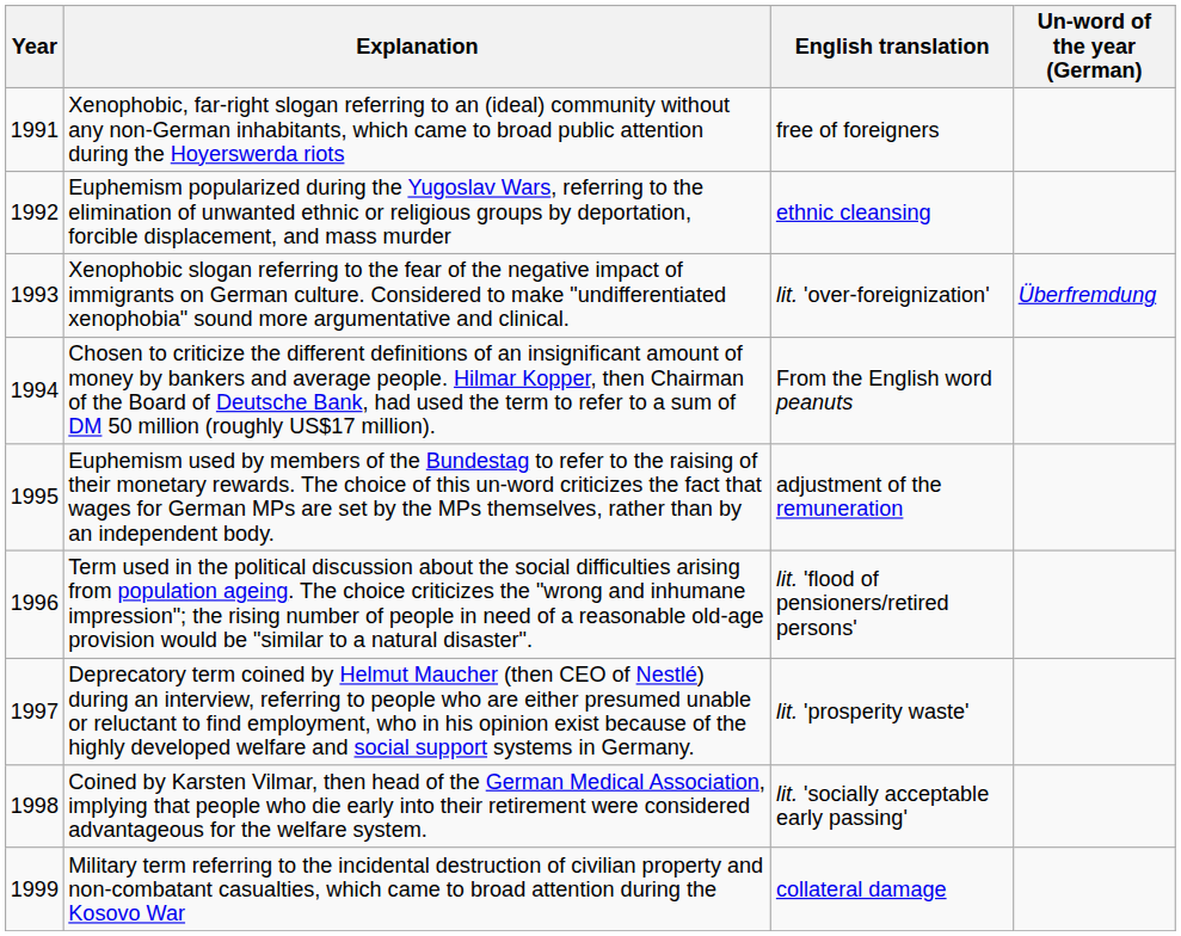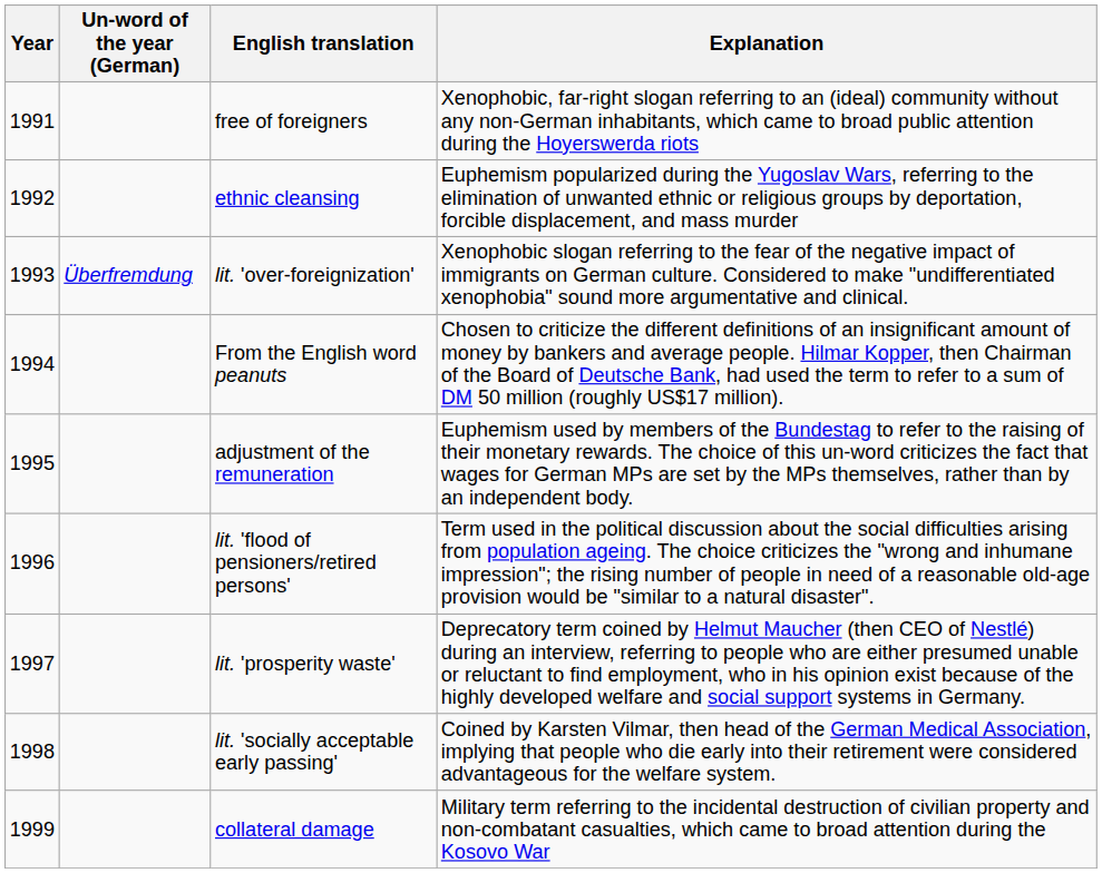columns swapped: Un-word of the year (German) <-> Explanation
